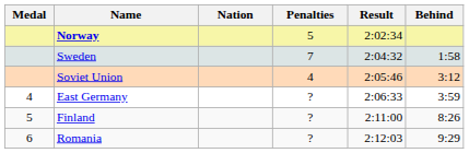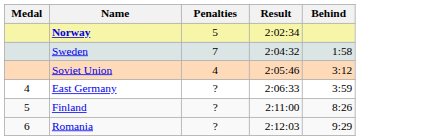- column: Nation
